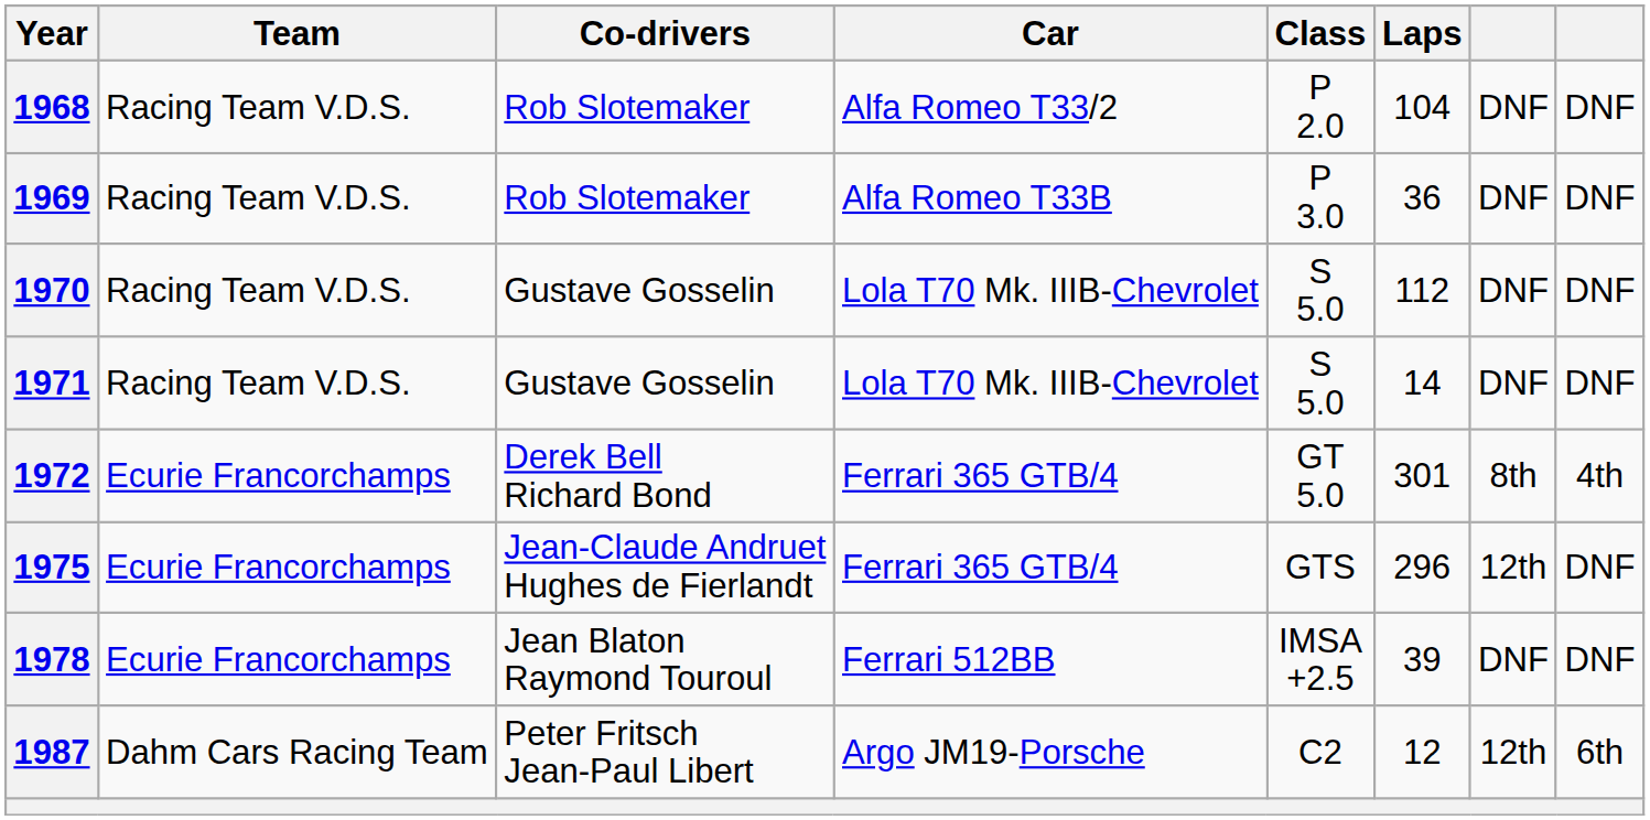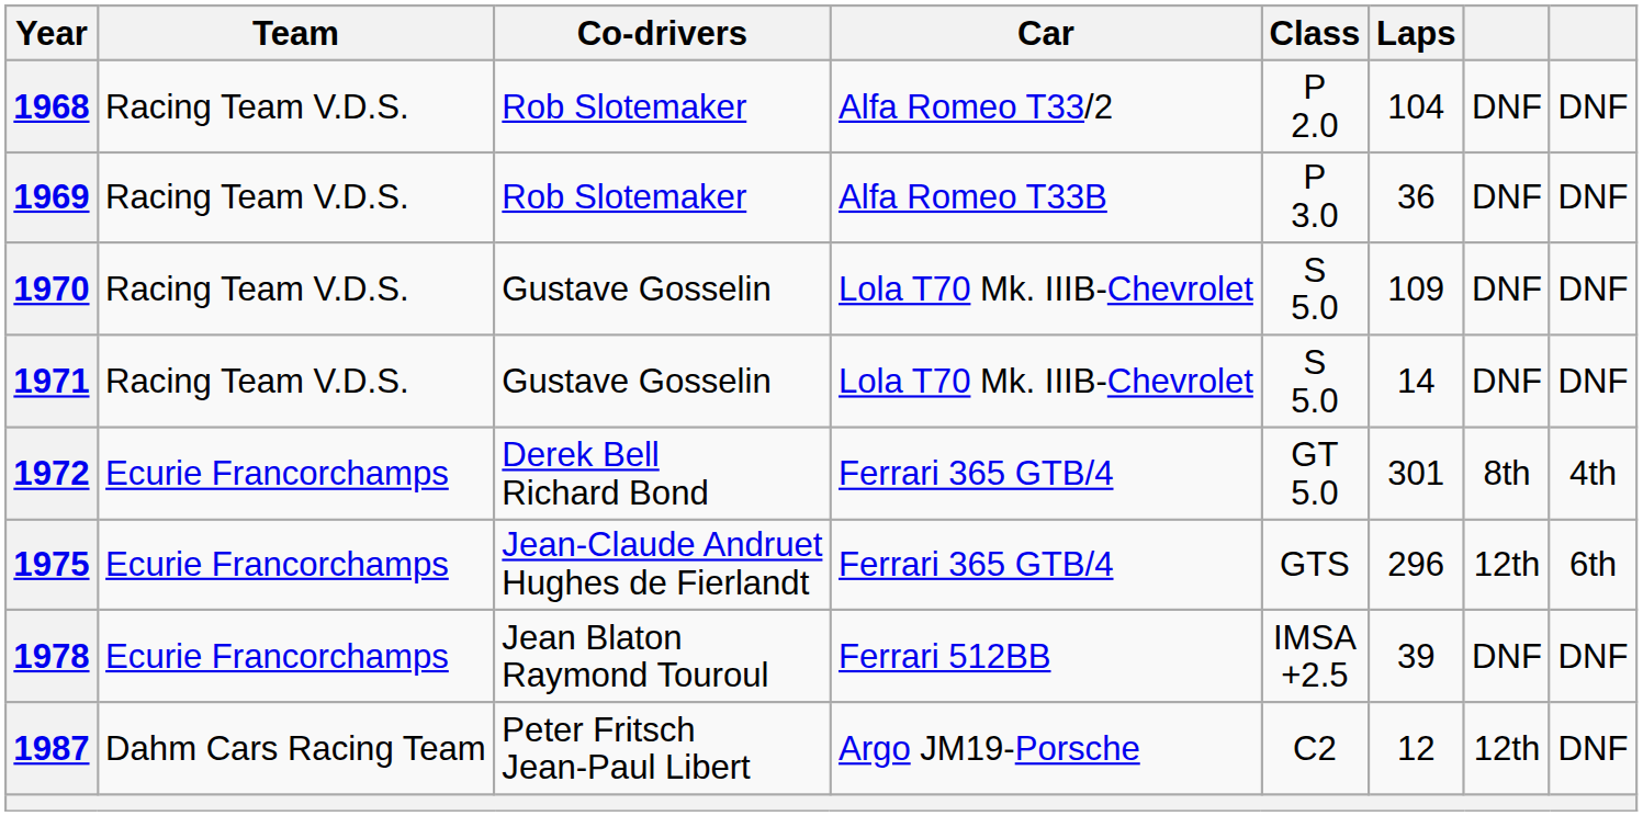1970 | Laps: 112 -> 109
1975 | column 8: DNF -> 6th
1987 | column 8: 6th -> DNF
